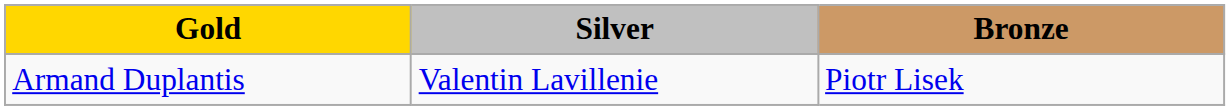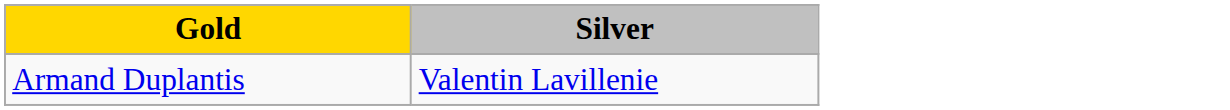- column: Bronze | Piotr Lisek
